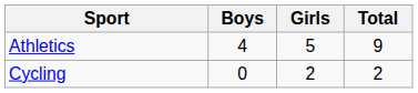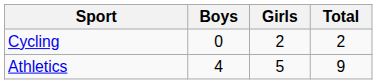rows swapped: Athletics <-> Cycling
